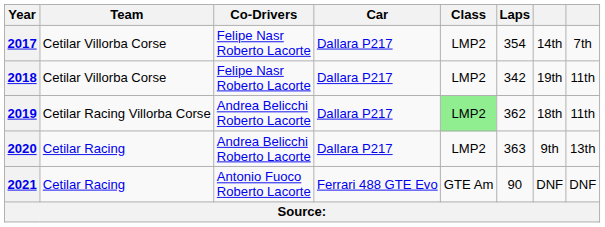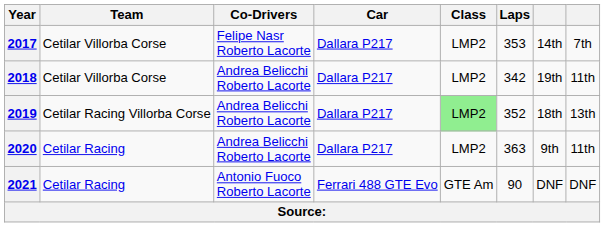2017 | Laps: 354 -> 353
2018 | Co-Drivers: Felipe Nasr Roberto Lacorte -> Andrea Belicchi Roberto Lacorte
2019 | Laps: 362 -> 352
2019 | column 8: 11th -> 13th
2020 | column 8: 13th -> 11th
